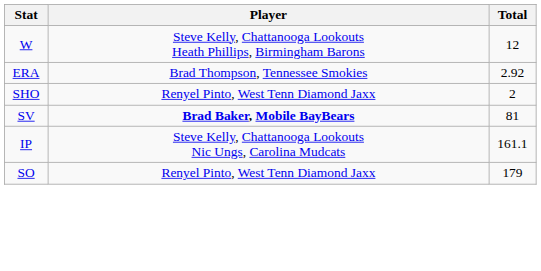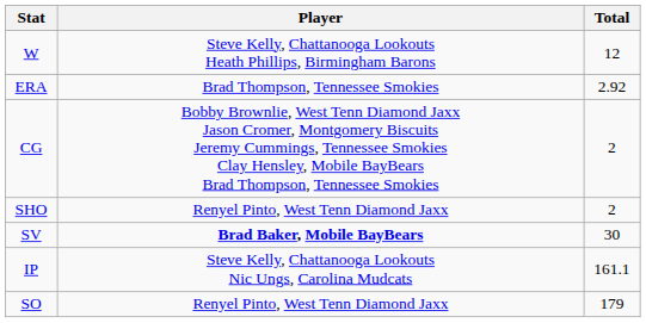+ row: CG | Bobby Brownlie, West Tenn Diamond Jaxx Jason Cromer, Montgomery Biscuits Jeremy Cummings, Tennessee Smokies Clay Hensley, Mobile BayBears Brad Thompson, Tennessee Smokies | 2
SV | Total: 81 -> 30
